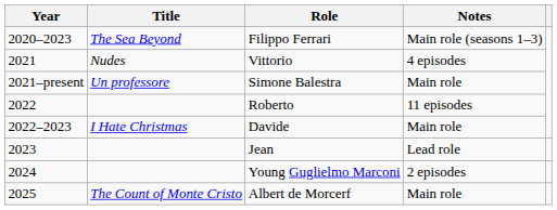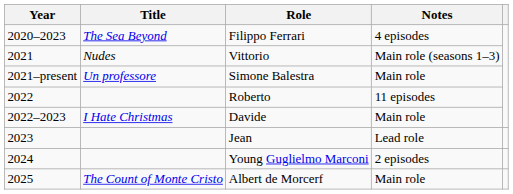Filippo Ferrari | Notes: Main role (seasons 1–3) -> 4 episodes
Vittorio | Notes: 4 episodes -> Main role (seasons 1–3)
